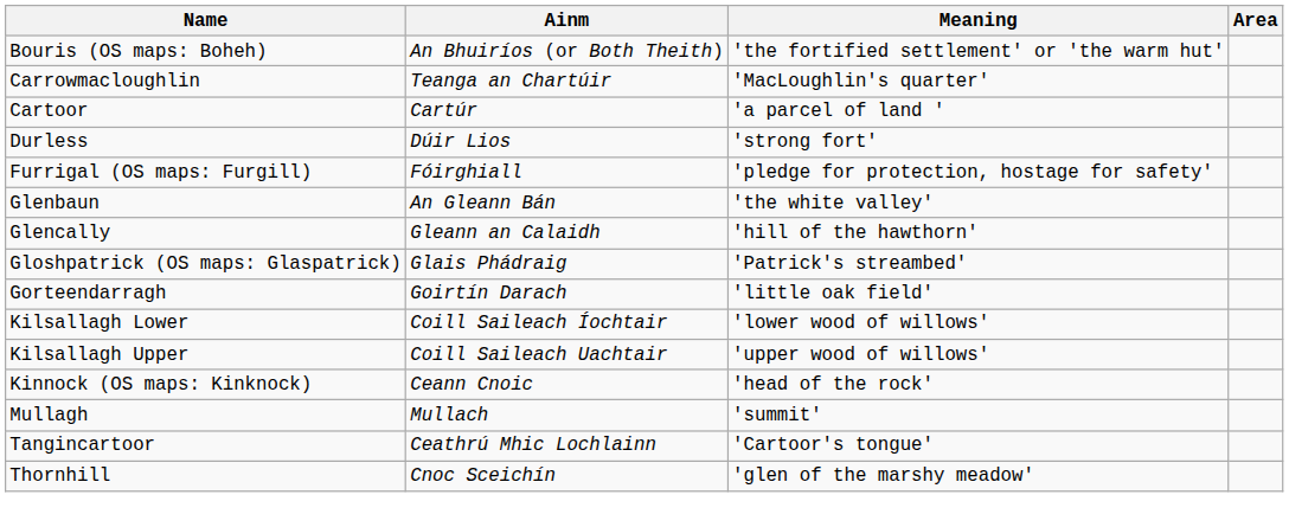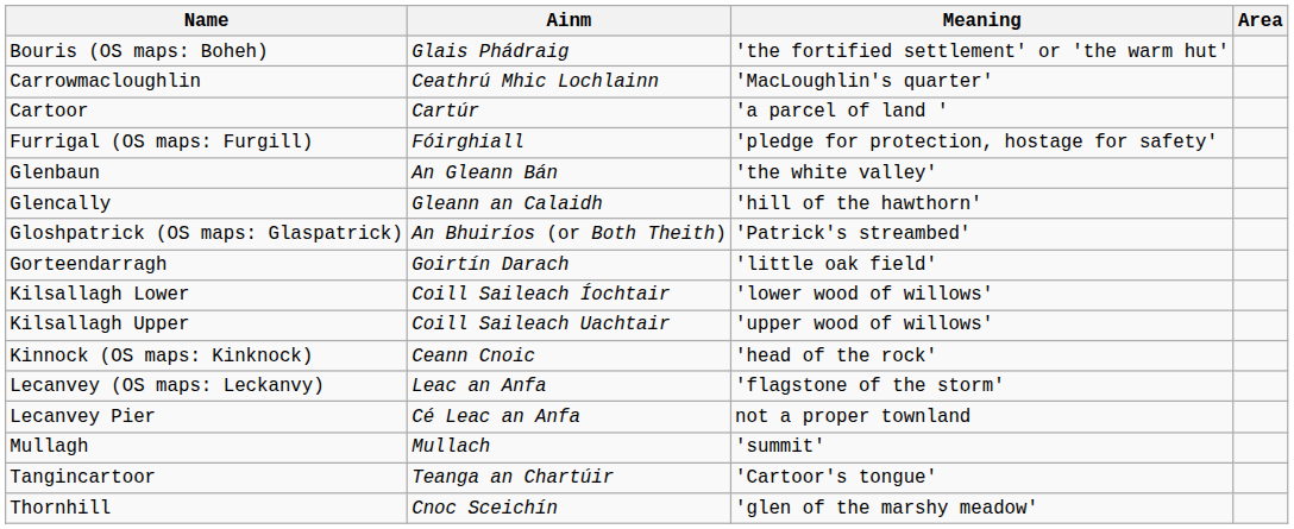Bouris (OS maps: Boheh) | Ainm: An Bhuiríos (or Both Theith) -> Glais Phádraig
Carrowmacloughlin | Ainm: Teanga an Chartúir -> Ceathrú Mhic Lochlainn
- row: Durless | Dúir Lios | 'strong fort'
Gloshpatrick (OS maps: Glaspatrick) | Ainm: Glais Phádraig -> An Bhuiríos (or Both Theith)
+ row: Lecanvey (OS maps: Leckanvy) | Leac an Anfa | 'flagstone of the storm'
+ row: Lecanvey Pier | Cé Leac an Anfa | not a proper townland
Tangincartoor | Ainm: Ceathrú Mhic Lochlainn -> Teanga an Chartúir
